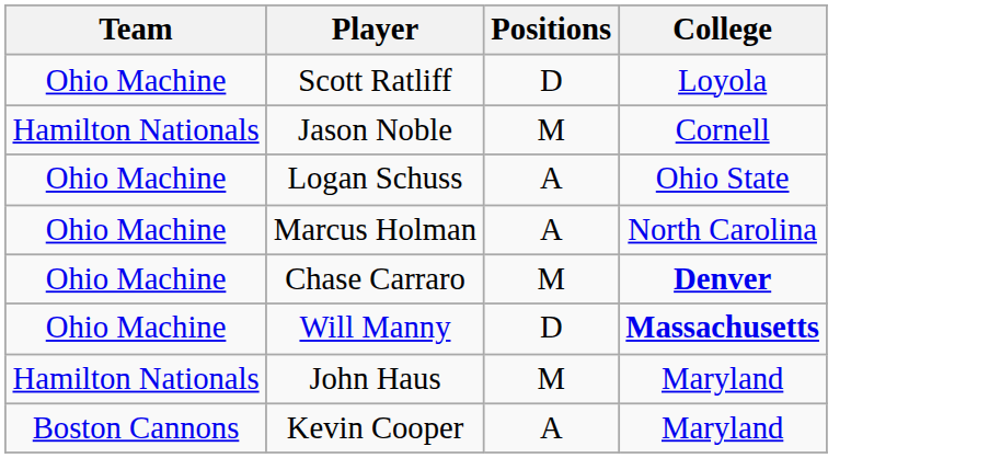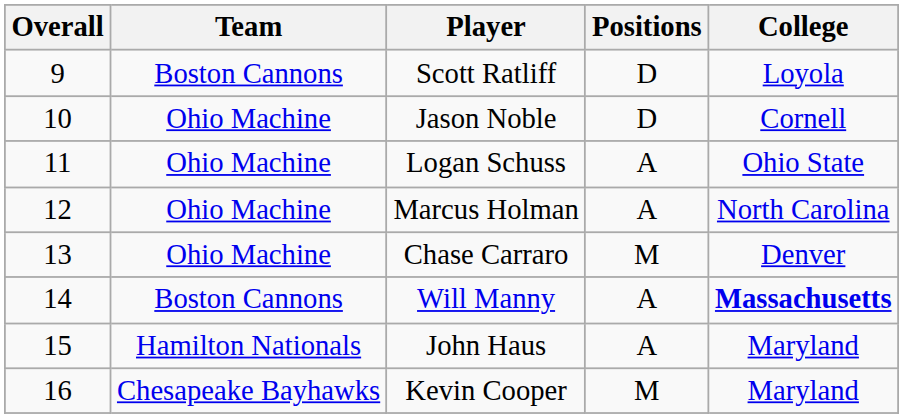+ column: Overall | 9 | 10 | 11 | 12 | 13 | 14 | 15 | 16
Scott Ratliff | Team: Ohio Machine -> Boston Cannons
Jason Noble | Team: Hamilton Nationals -> Ohio Machine
Jason Noble | Positions: M -> D
Chase Carraro | College: bold -> normal
Will Manny | Team: Ohio Machine -> Boston Cannons
Will Manny | Positions: D -> A
John Haus | Positions: M -> A
Kevin Cooper | Team: Boston Cannons -> Chesapeake Bayhawks
Kevin Cooper | Positions: A -> M
